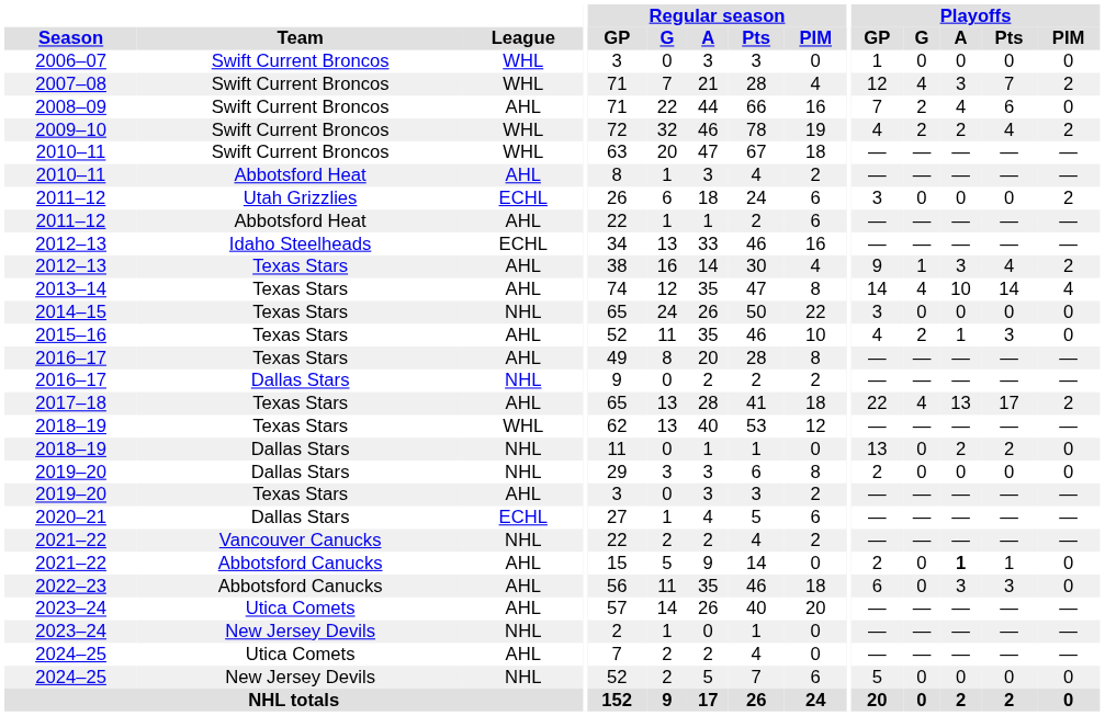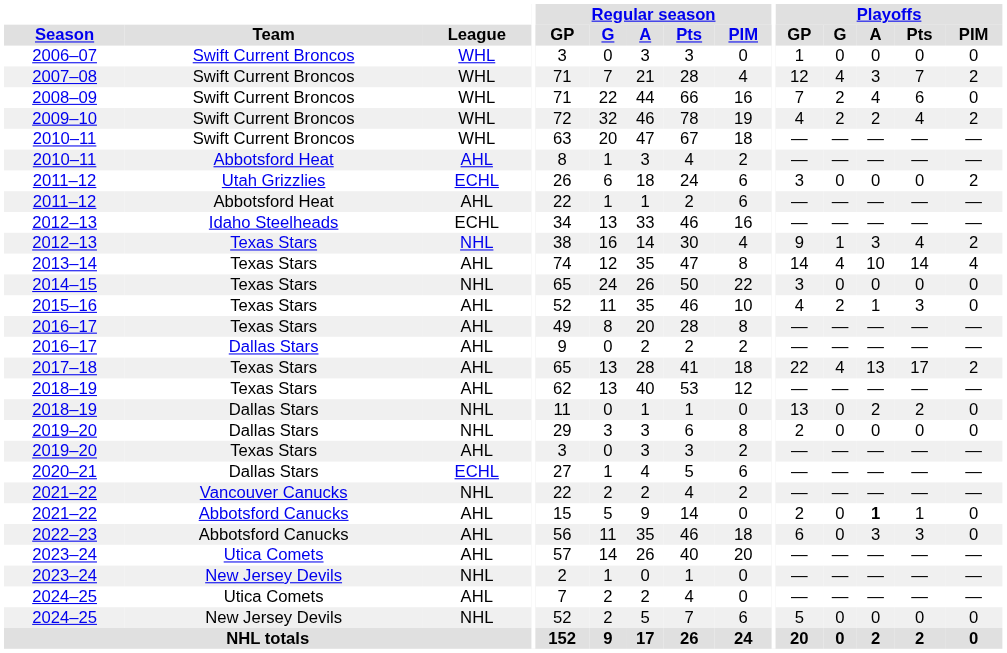2008–09 | League: AHL -> WHL
2012–13 / Texas Stars | League: AHL -> NHL
2016–17 / Dallas Stars | League: NHL -> AHL
2018–19 / Texas Stars | League: WHL -> AHL
